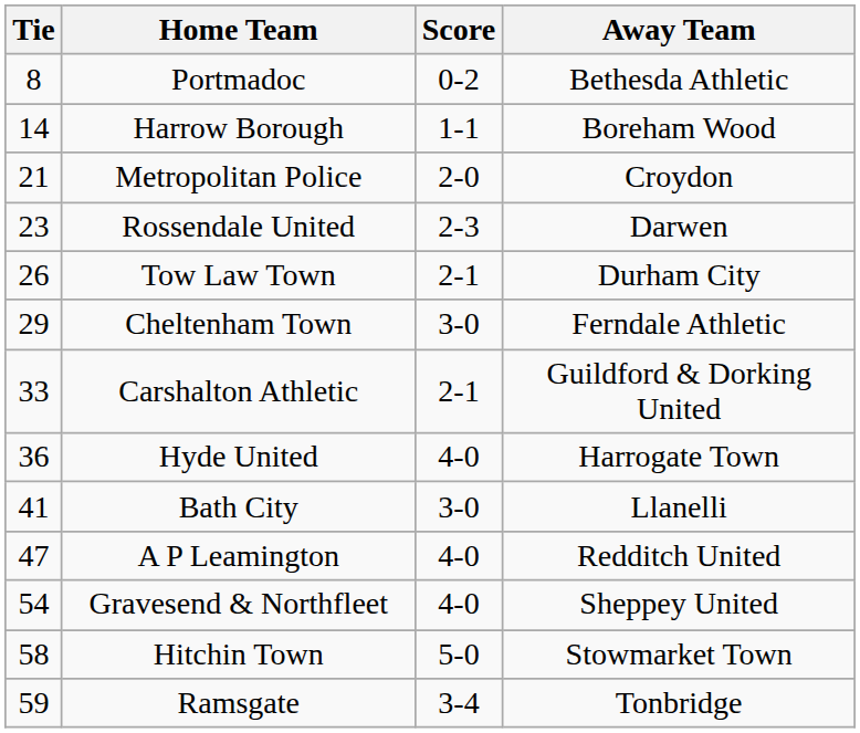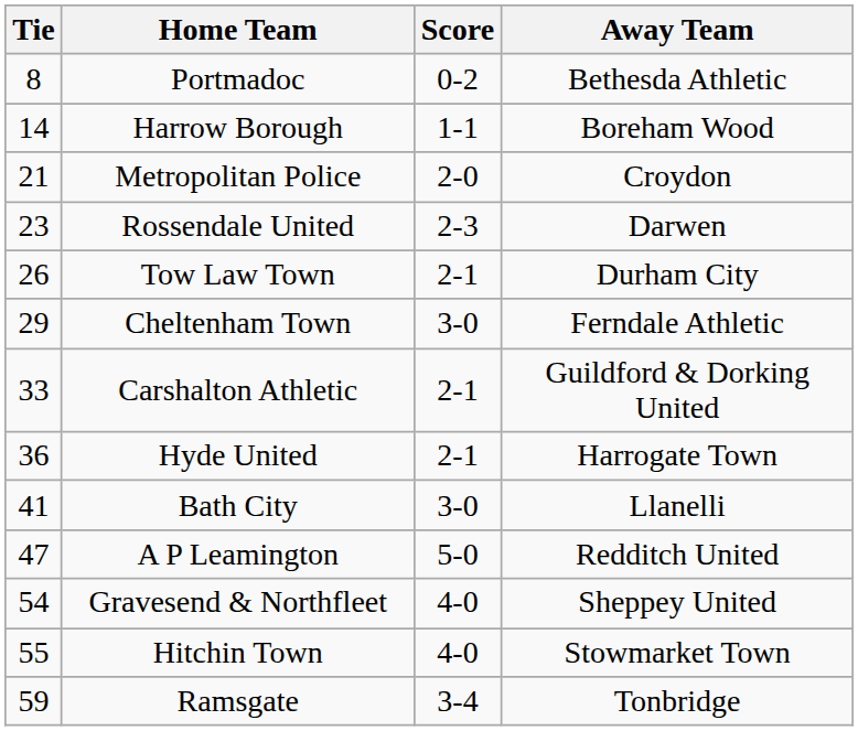Hyde United | Score: 4-0 -> 2-1
A P Leamington | Score: 4-0 -> 5-0
Hitchin Town | Tie: 58 -> 55
Hitchin Town | Score: 5-0 -> 4-0
